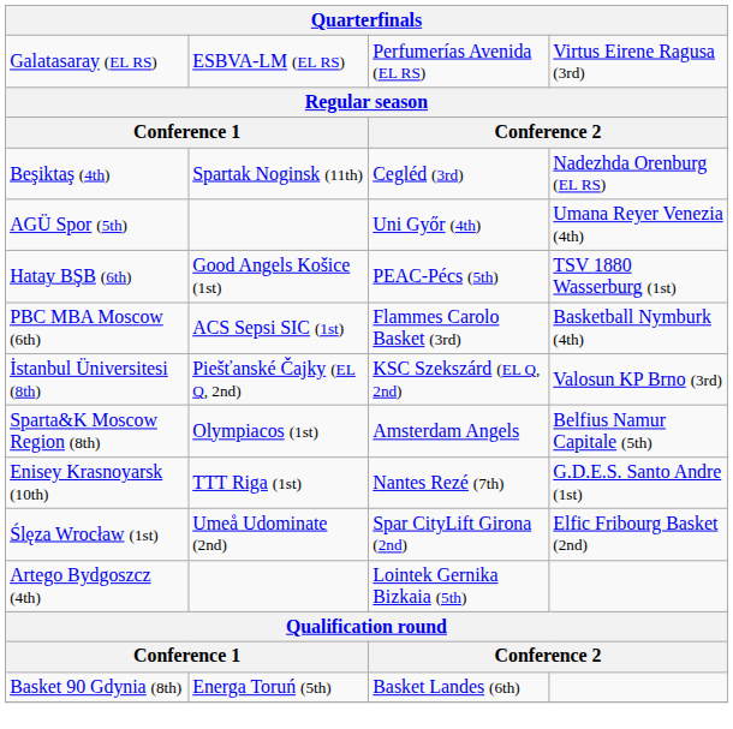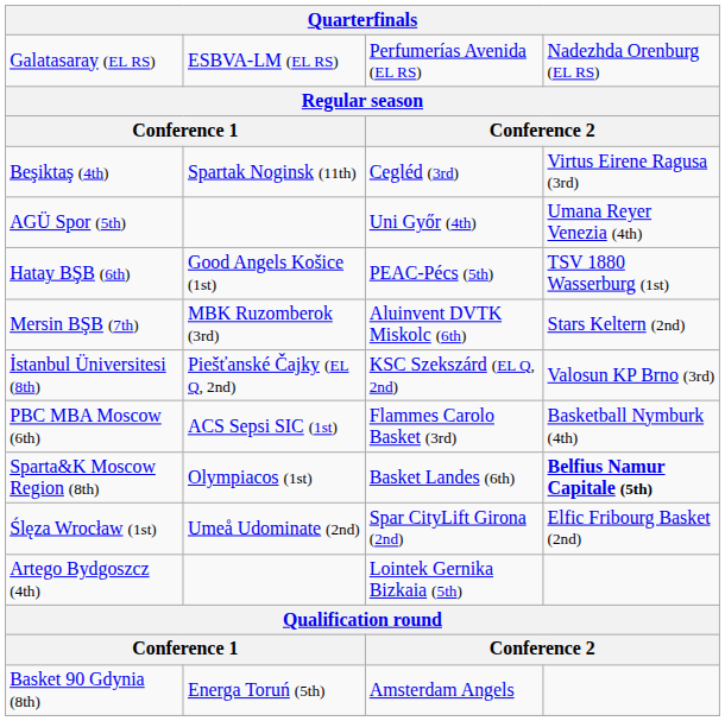Galatasaray (EL RS) | column 4: Virtus Eirene Ragusa (3rd) -> Nadezhda Orenburg (EL RS)
Beşiktaş (4th) | column 4: Nadezhda Orenburg (EL RS) -> Virtus Eirene Ragusa (3rd)
+ row: Mersin BŞB (7th) | MBK Ruzomberok (3rd) | Aluinvent DVTK Miskolc (6th) | Stars Keltern (2nd)
rows swapped: İstanbul Üniversitesi (8th) <-> PBC MBA Moscow (6th)
Sparta&K Moscow Region (8th) | column 3: Amsterdam Angels -> Basket Landes (6th)
Sparta&K Moscow Region (8th) | column 4: normal -> bold
- row: Enisey Krasnoyarsk (10th) | TTT Riga (1st) | Nantes Rezé (7th) | G.D.E.S. Santo Andre (1st)
Basket 90 Gdynia (8th) | column 3: Basket Landes (6th) -> Amsterdam Angels
